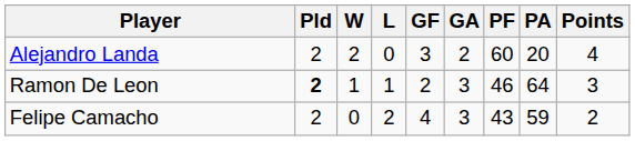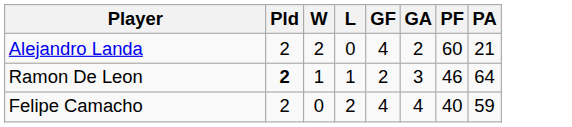- column: Points | 4 | 3 | 2
Alejandro Landa | GF: 3 -> 4
Alejandro Landa | PA: 20 -> 21
Felipe Camacho | GA: 3 -> 4
Felipe Camacho | PF: 43 -> 40
